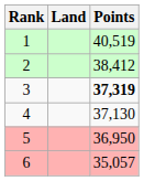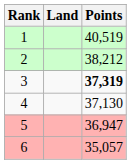2 | Points: 38,412 -> 38,212
5 | Points: 36,950 -> 36,947
